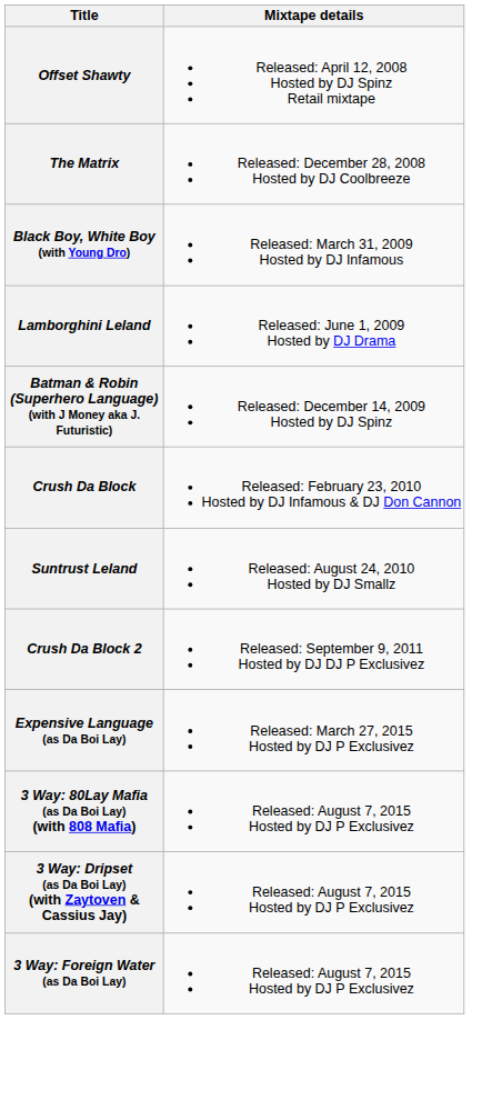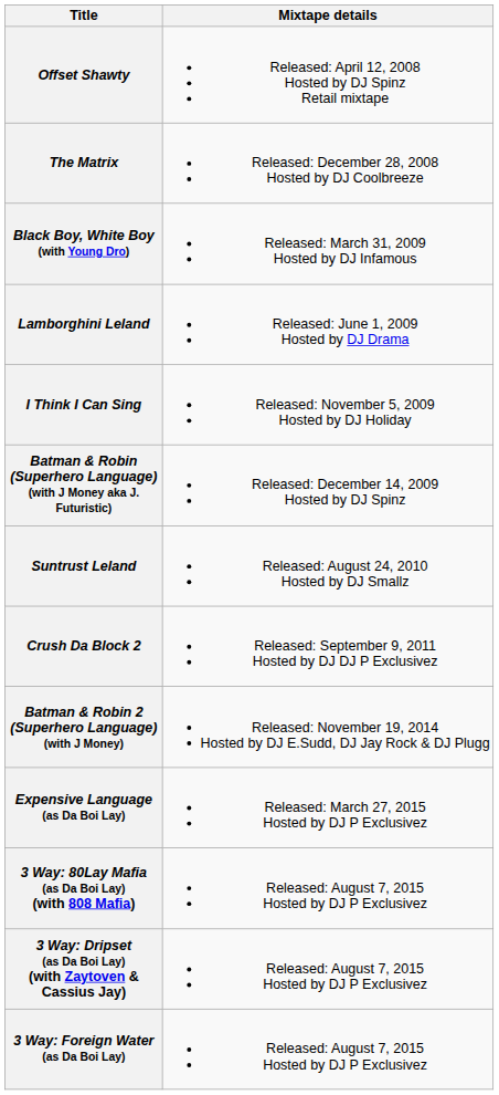+ row: I Think I Can Sing | Released: November 5, 2009 Hosted by DJ Holiday
- row: Crush Da Block | Released: February 23, 2010 Hosted by DJ Infamous & DJ Don Cannon
+ row: Batman & Robin 2 (Superhero Language) (with J Money) | Released: November 19, 2014 Hosted by DJ E.Sudd, DJ Jay Rock & DJ Plugg
